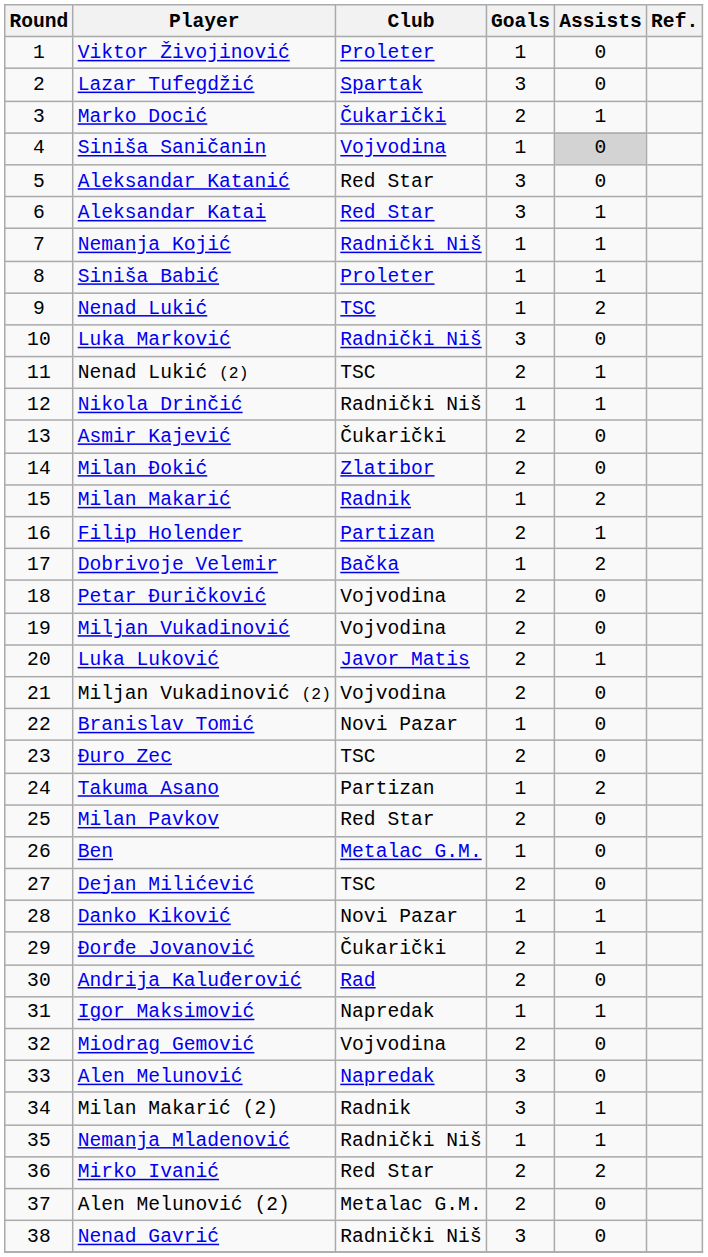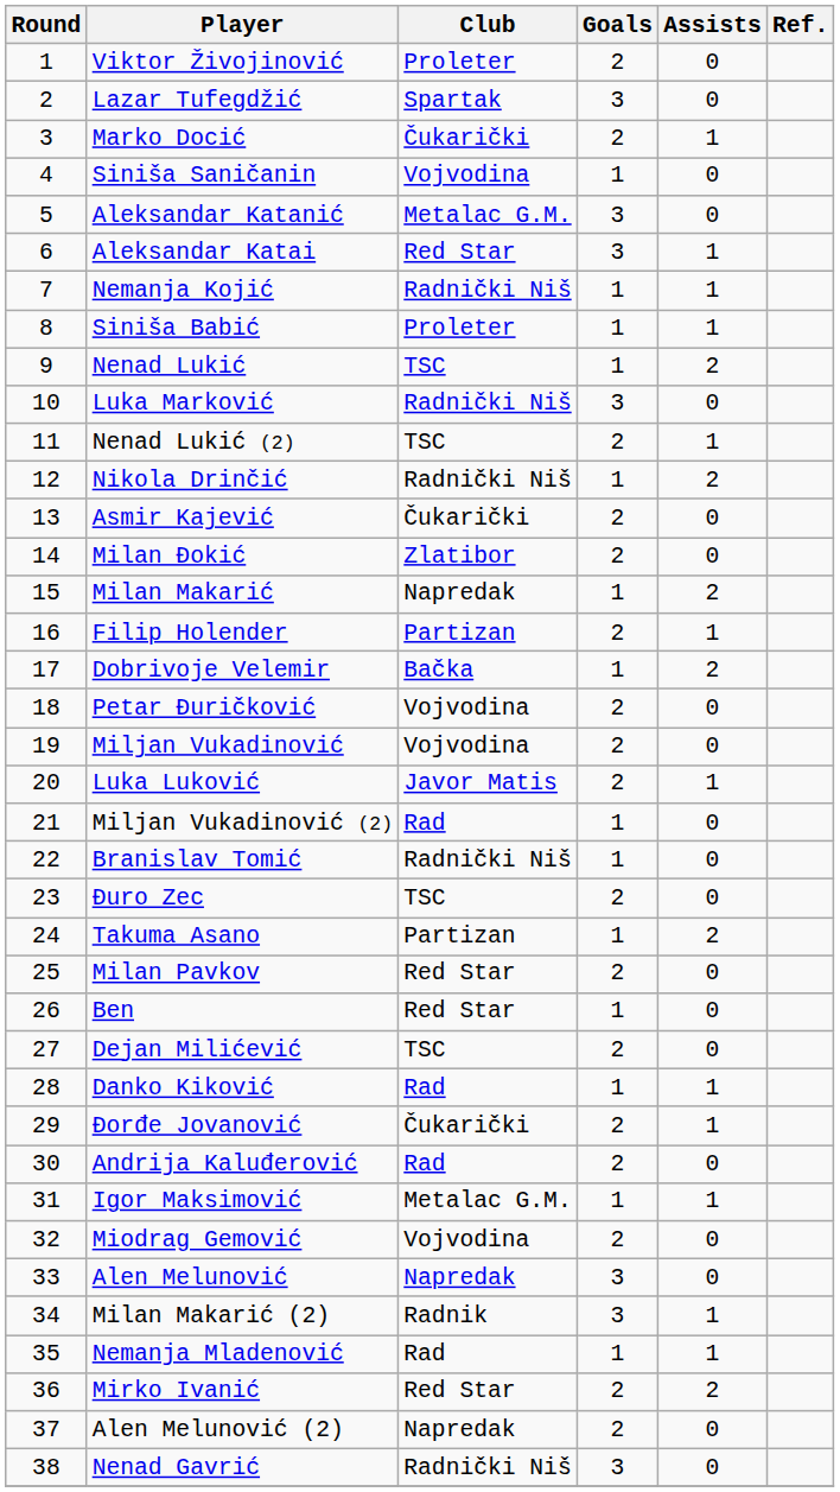Viktor Živojinović | Goals: 1 -> 2
Siniša Saničanin | Assists: lightgrey background -> no background
Aleksandar Katanić | Club: Red Star -> Metalac G.M.
Nikola Drinčić | Assists: 1 -> 2
Milan Makarić | Club: Radnik -> Napredak
Miljan Vukadinović (2) | Club: Vojvodina -> Rad
Miljan Vukadinović (2) | Goals: 2 -> 1
Branislav Tomić | Club: Novi Pazar -> Radnički Niš
Ben | Club: Metalac G.M. -> Red Star
Danko Kiković | Club: Novi Pazar -> Rad
Igor Maksimović | Club: Napredak -> Metalac G.M.
Nemanja Mladenović | Club: Radnički Niš -> Rad
Alen Melunović (2) | Club: Metalac G.M. -> Napredak
